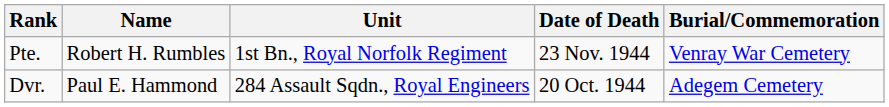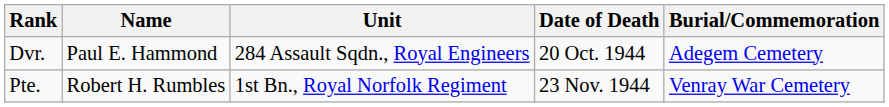rows swapped: Dvr. <-> Pte.
